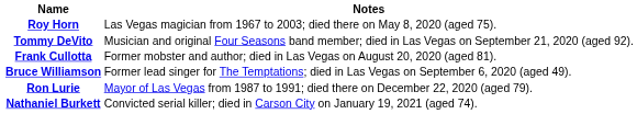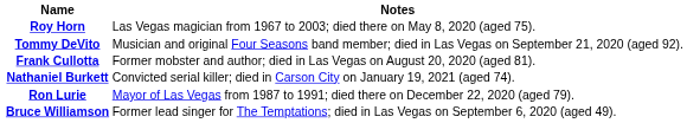rows swapped: Bruce Williamson <-> Nathaniel Burkett
